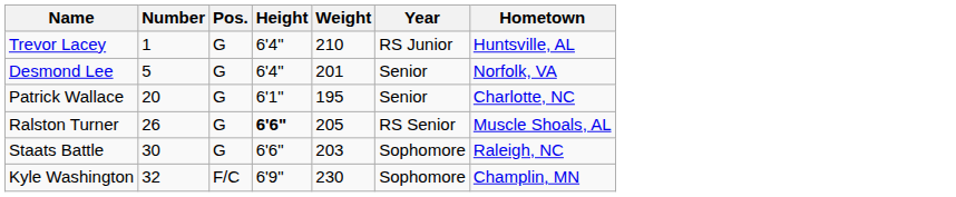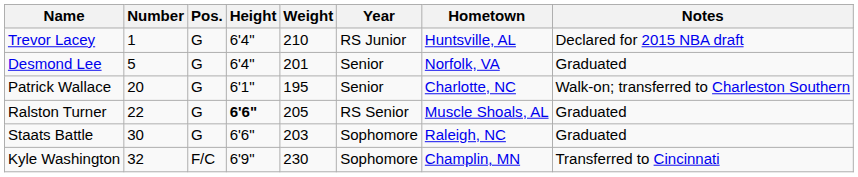+ column: Notes | Declared for 2015 NBA draft | Graduated | Walk-on; transferred to Charleston Southern | Graduated | Graduated | Transferred to Cincinnati
Ralston Turner | Number: 26 -> 22
